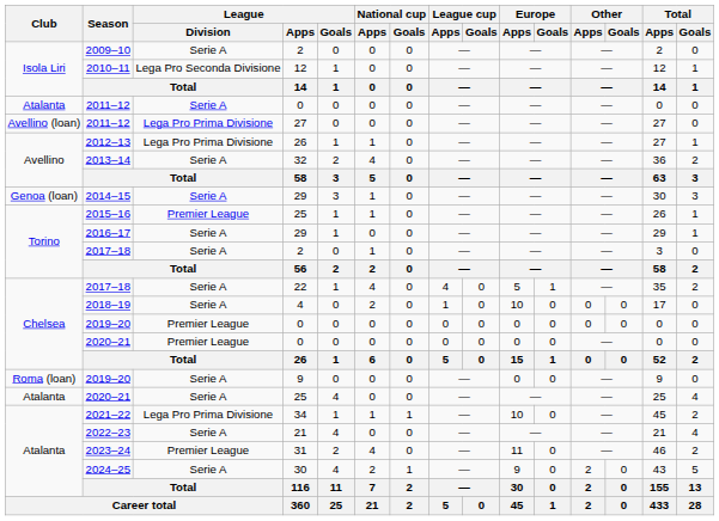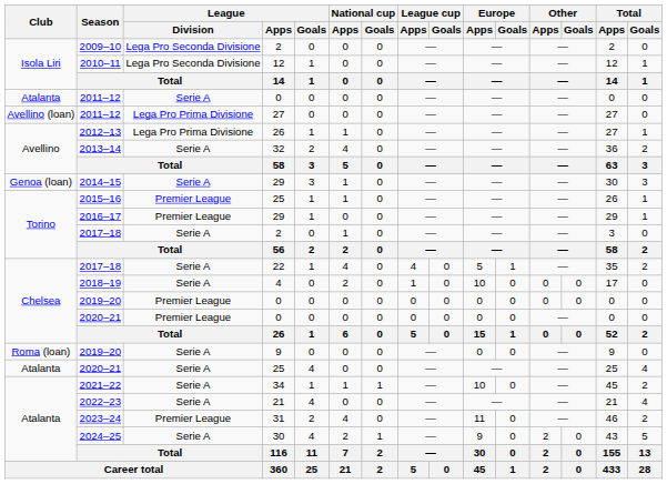2009–10 | League / Division: Serie A -> Lega Pro Seconda Divisione
2016–17 | League / Division: Serie A -> Premier League
2021–22 | League / Division: Lega Pro Prima Divisione -> Serie A
